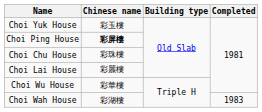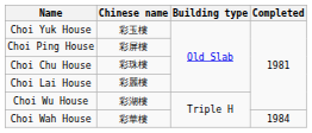Choi Ping House | Chinese name: bold -> normal
Choi Wu House | Chinese name: 彩華樓 -> 彩湖樓
Choi Wah House | Chinese name: 彩湖樓 -> 彩華樓
Choi Wah House | Completed: 1983 -> 1984
